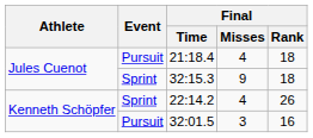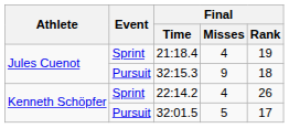21:18.4 | Event: Pursuit -> Sprint
21:18.4 | Final / Rank: 18 -> 19
32:15.3 | Event: Sprint -> Pursuit
32:01.5 | Final / Misses: 3 -> 5
32:01.5 | Final / Rank: 16 -> 17
